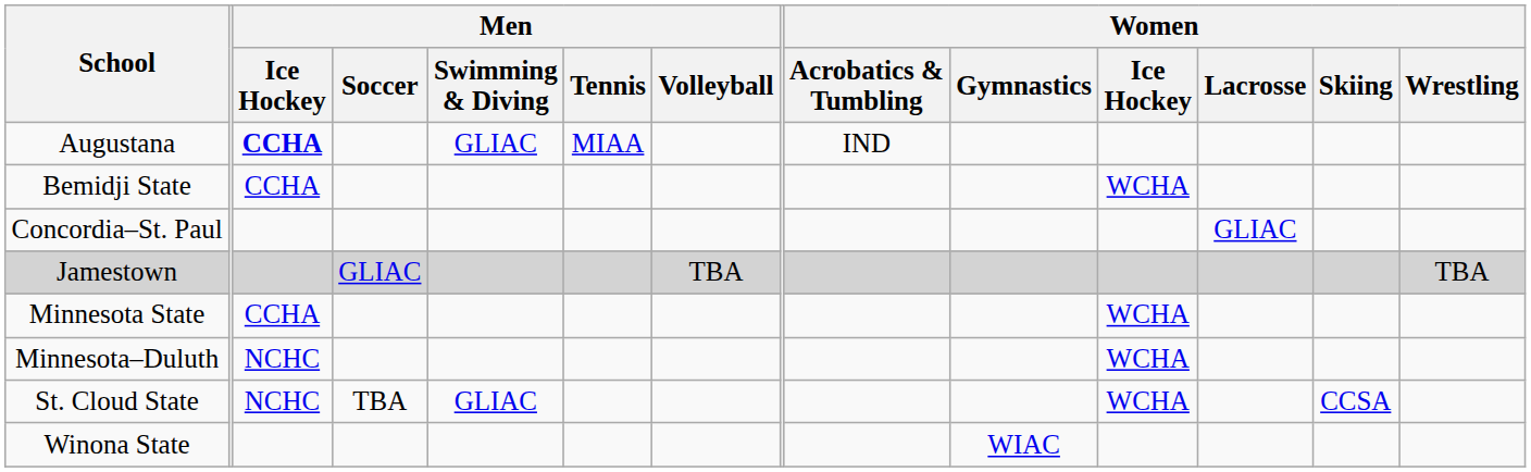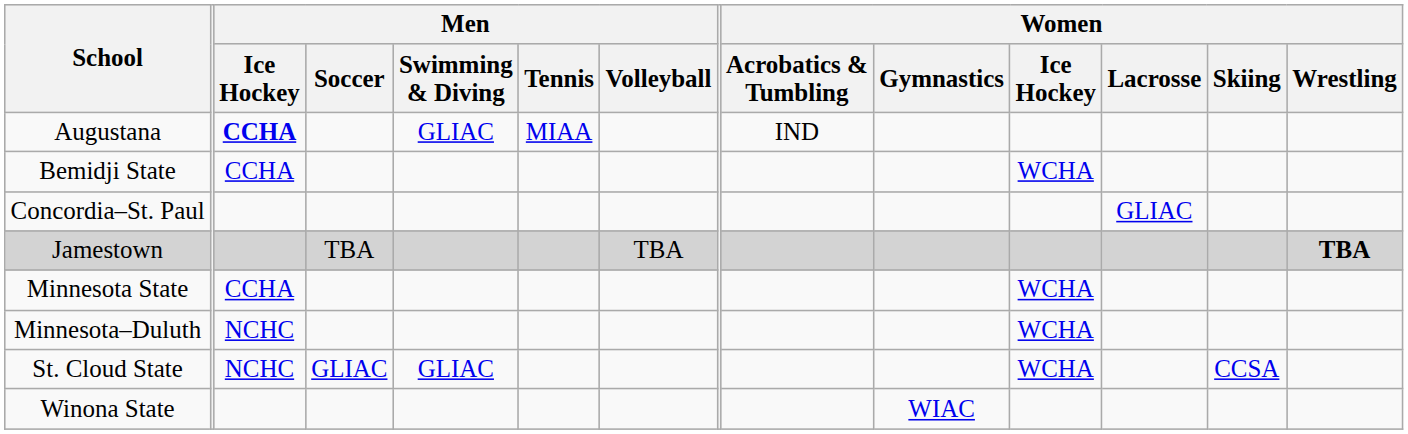Jamestown | Men / Soccer: GLIAC -> TBA
Jamestown | Women / Wrestling: normal -> bold
St. Cloud State | Men / Soccer: TBA -> GLIAC
